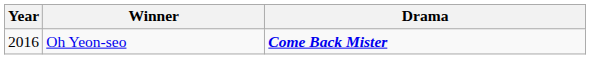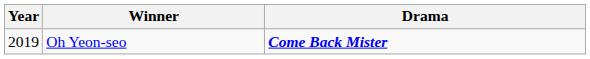Oh Yeon-seo | Year: 2016 -> 2019
